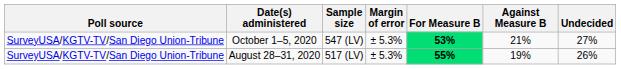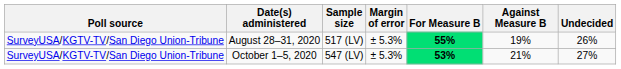rows swapped: October 1–5, 2020 <-> August 28–31, 2020
